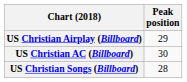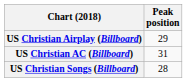US Christian AC (Billboard) | Peak position: 30 -> 31
